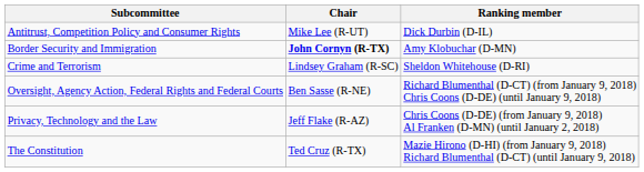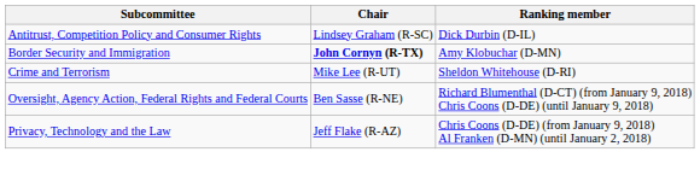Antitrust, Competition Policy and Consumer Rights | Chair: Mike Lee (R-UT) -> Lindsey Graham (R-SC)
Crime and Terrorism | Chair: Lindsey Graham (R-SC) -> Mike Lee (R-UT)
- row: The Constitution | Ted Cruz (R-TX) | Mazie Hirono (D-HI) (from January 9, 2018) Richard Blumenthal (D-CT) (until January 9, 2018)
